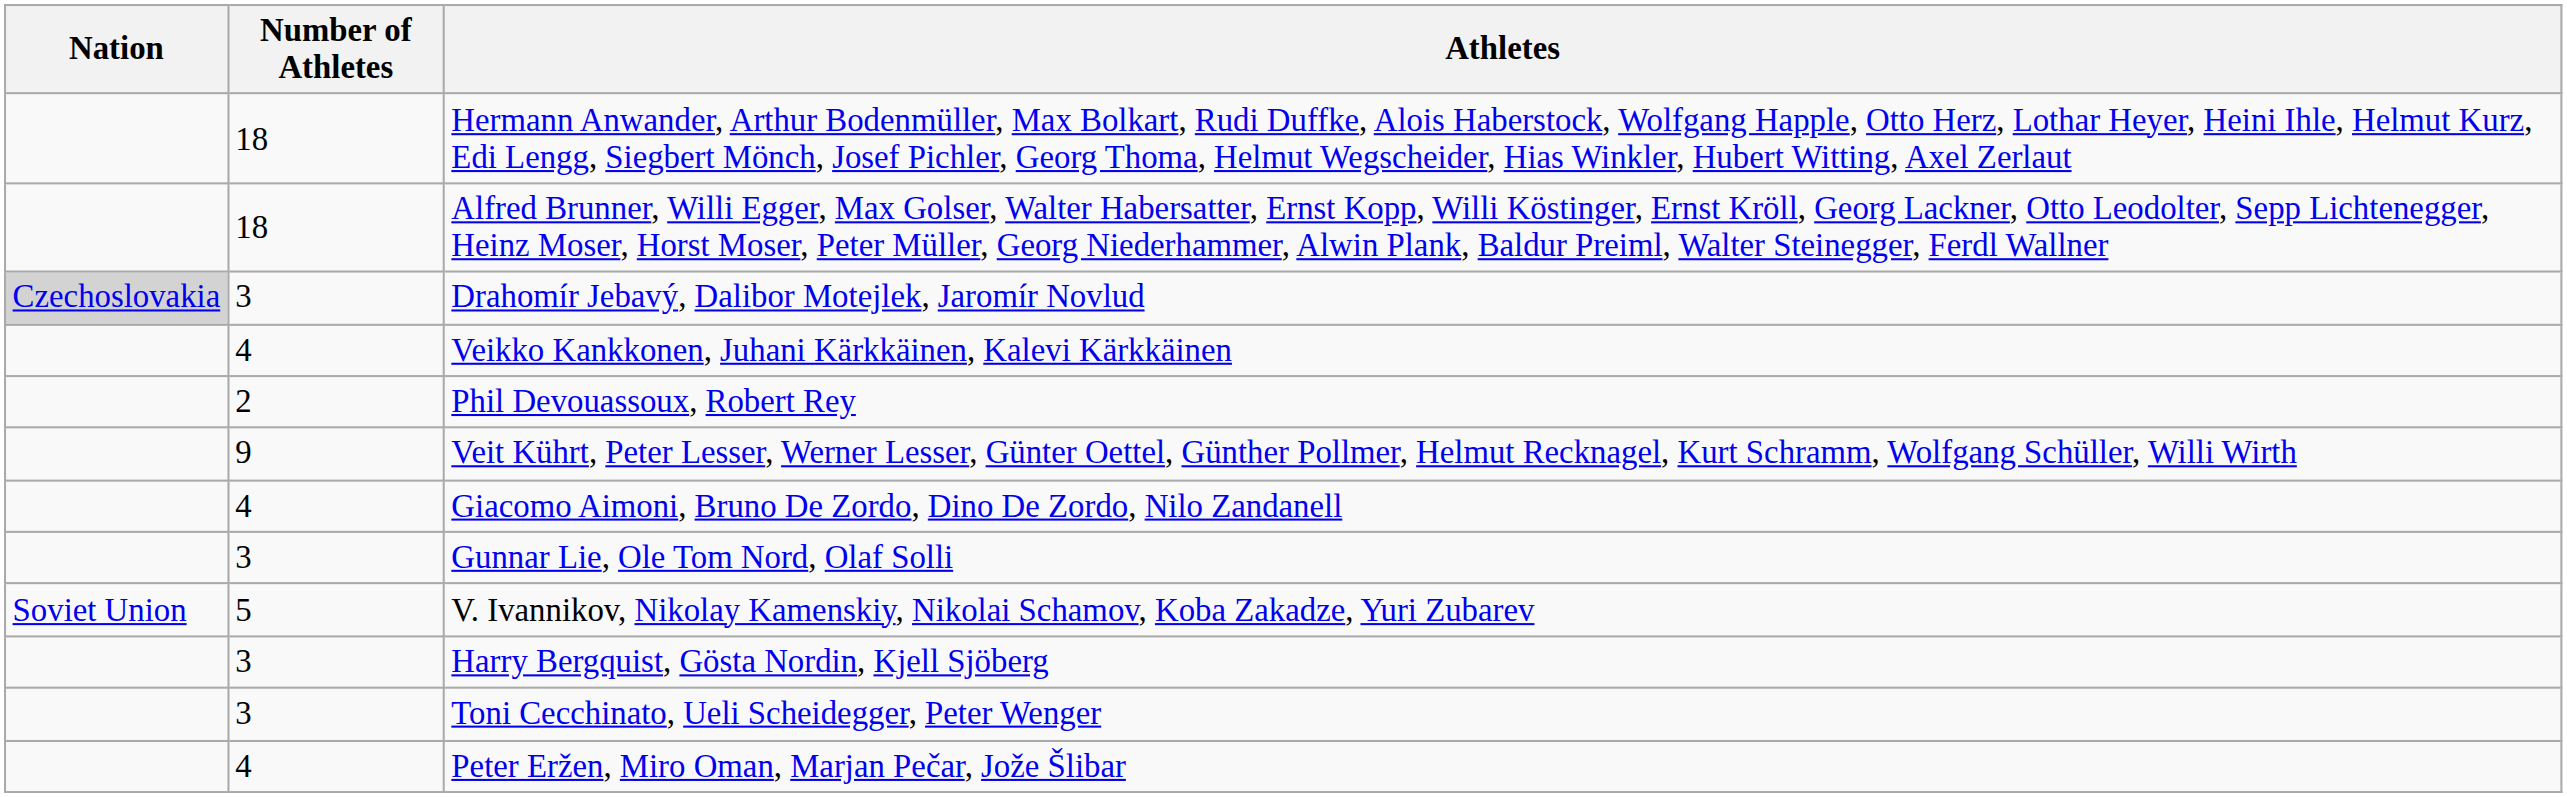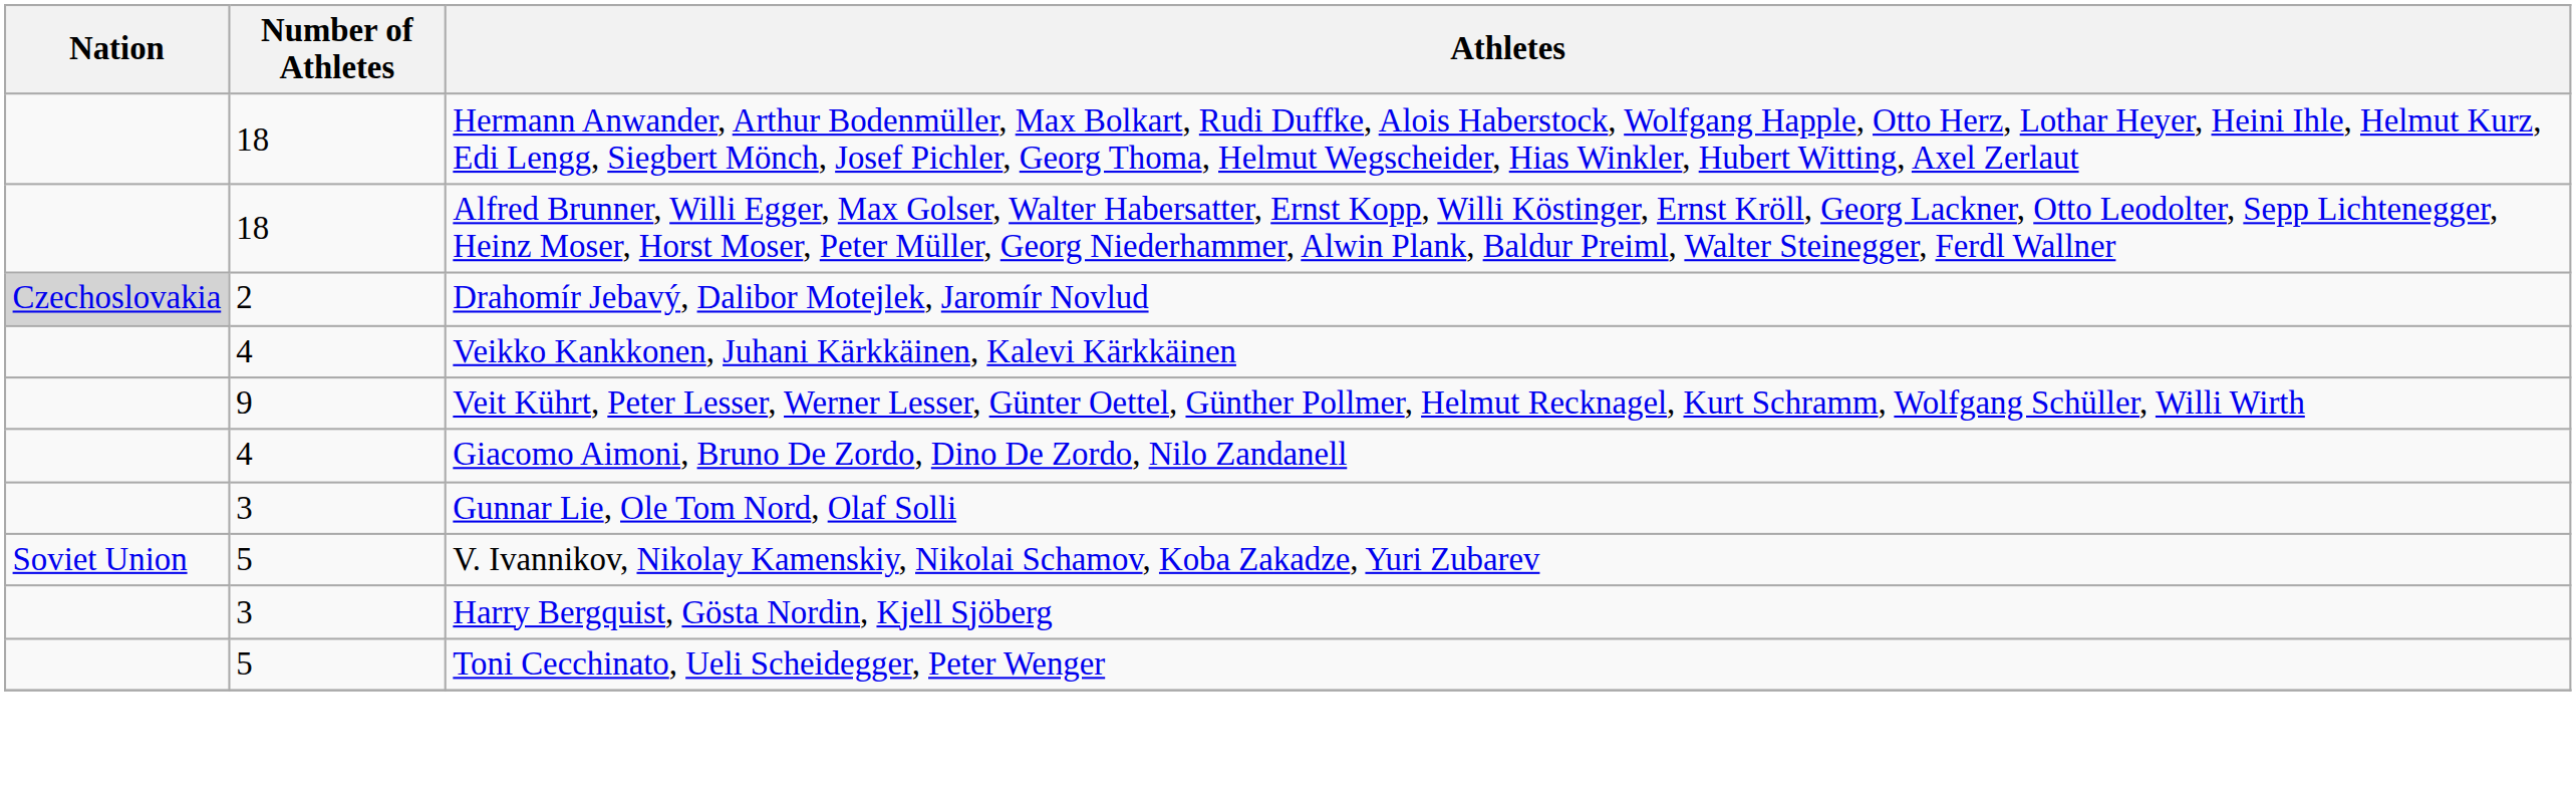Drahomír Jebavý, Dalibor Motejlek, Jaromír Novlud | Number of Athletes: 3 -> 2
- row: 2 | Phil Devouassoux, Robert Rey
Toni Cecchinato, Ueli Scheidegger, Peter Wenger | Number of Athletes: 3 -> 5
- row: 4 | Peter Eržen, Miro Oman, Marjan Pečar, Jože Šlibar
